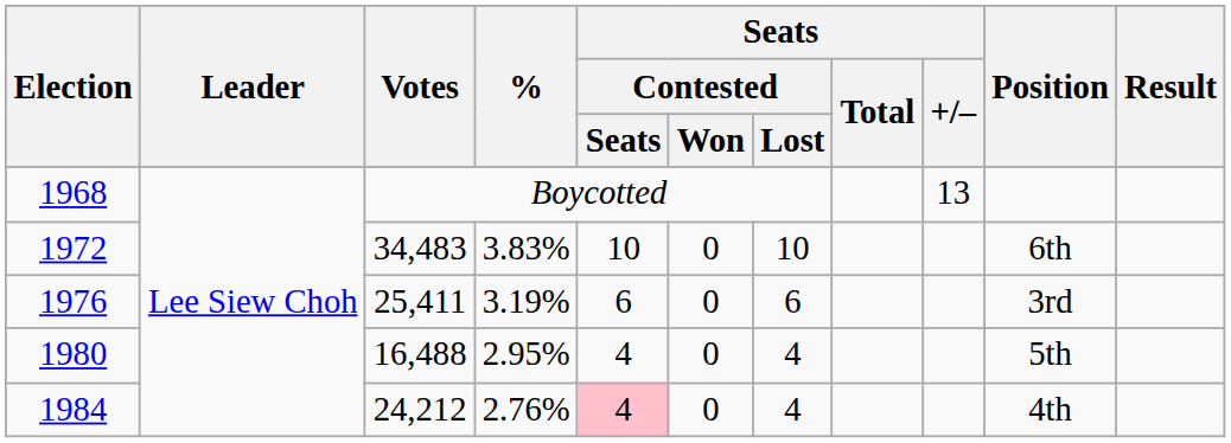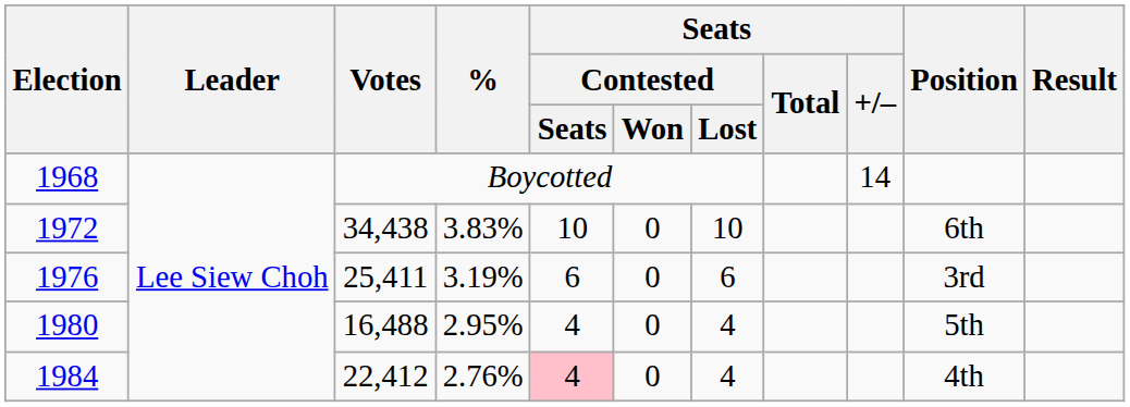1968 | Seats / +/–: 13 -> 14
1972 | Votes: 34,483 -> 34,438
1984 | Votes: 24,212 -> 22,412
